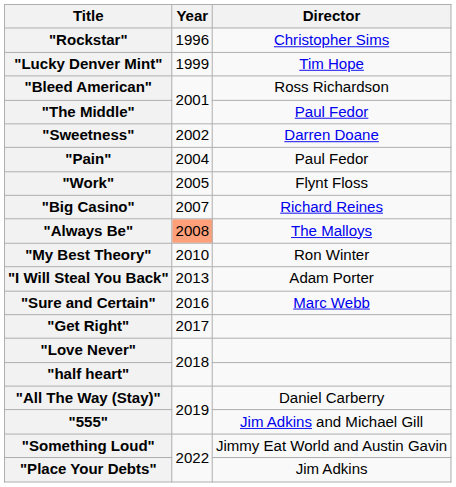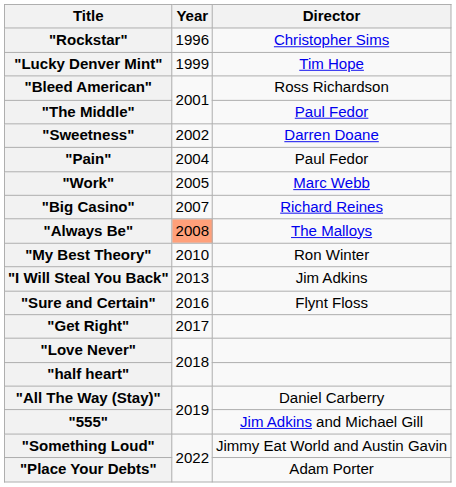"Work" | Director: Flynt Floss -> Marc Webb
"I Will Steal You Back" | Director: Adam Porter -> Jim Adkins
"Sure and Certain" | Director: Marc Webb -> Flynt Floss
"Place Your Debts" | Director: Jim Adkins -> Adam Porter
